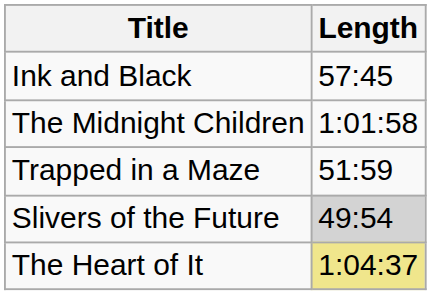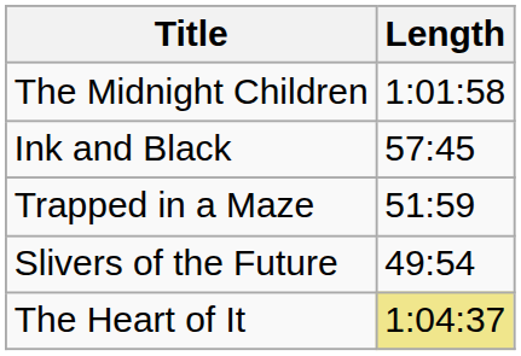rows swapped: The Midnight Children <-> Ink and Black
Slivers of the Future | Length: lightgrey background -> no background
